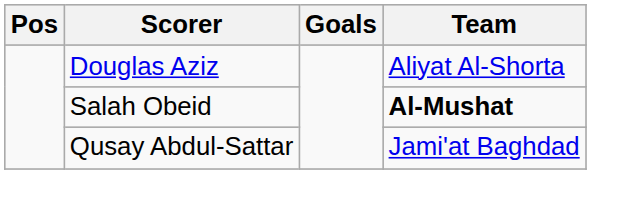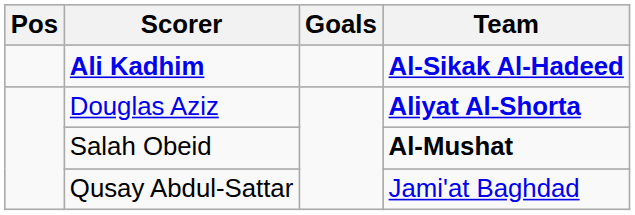+ row: Ali Kadhim | Al-Sikak Al-Hadeed
Douglas Aziz | Team: normal -> bold
